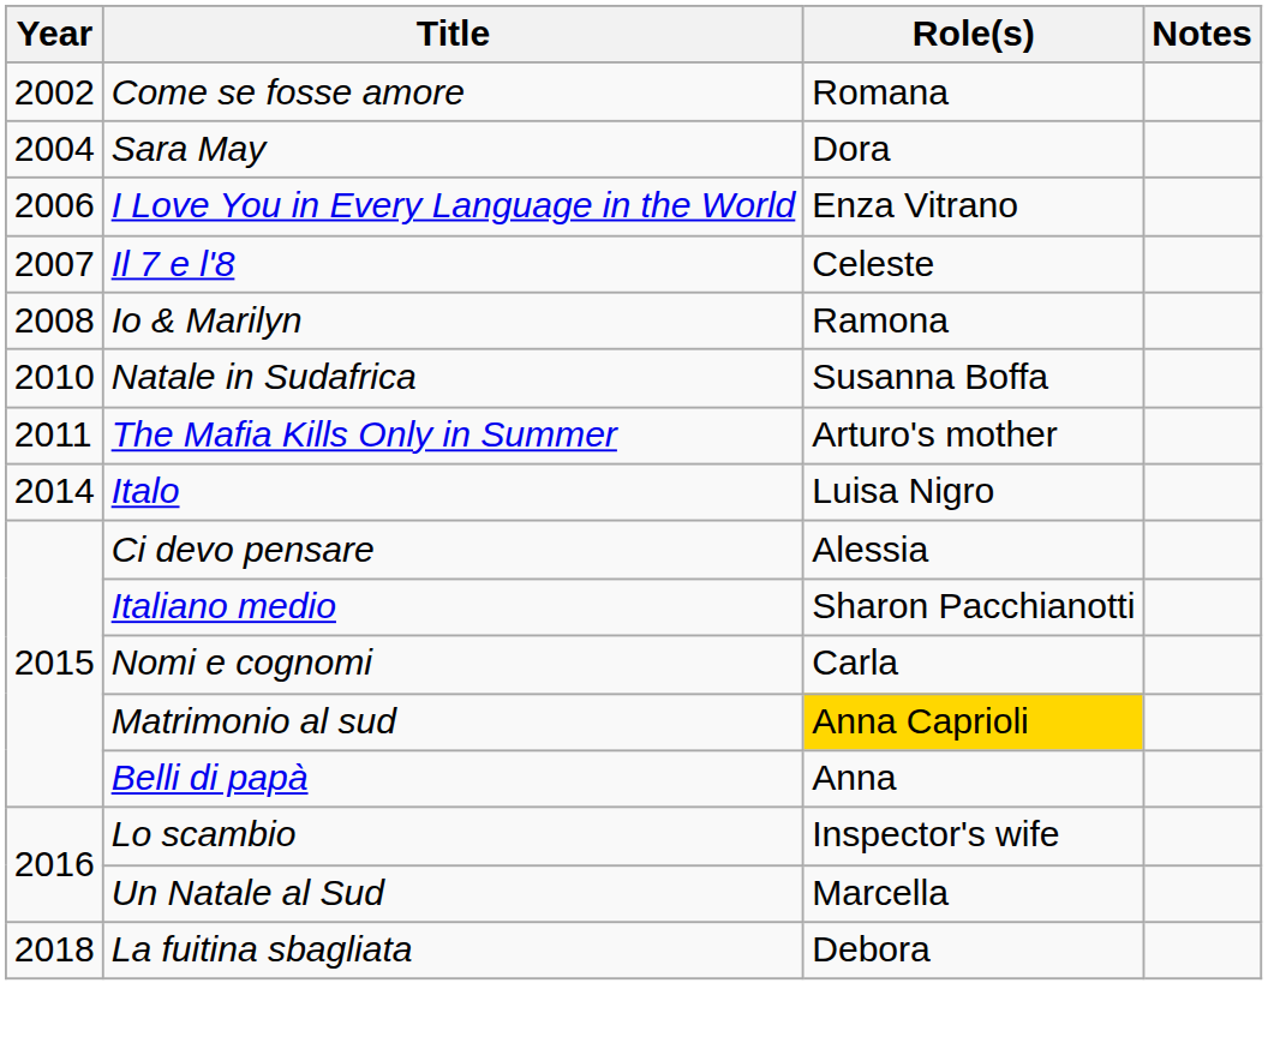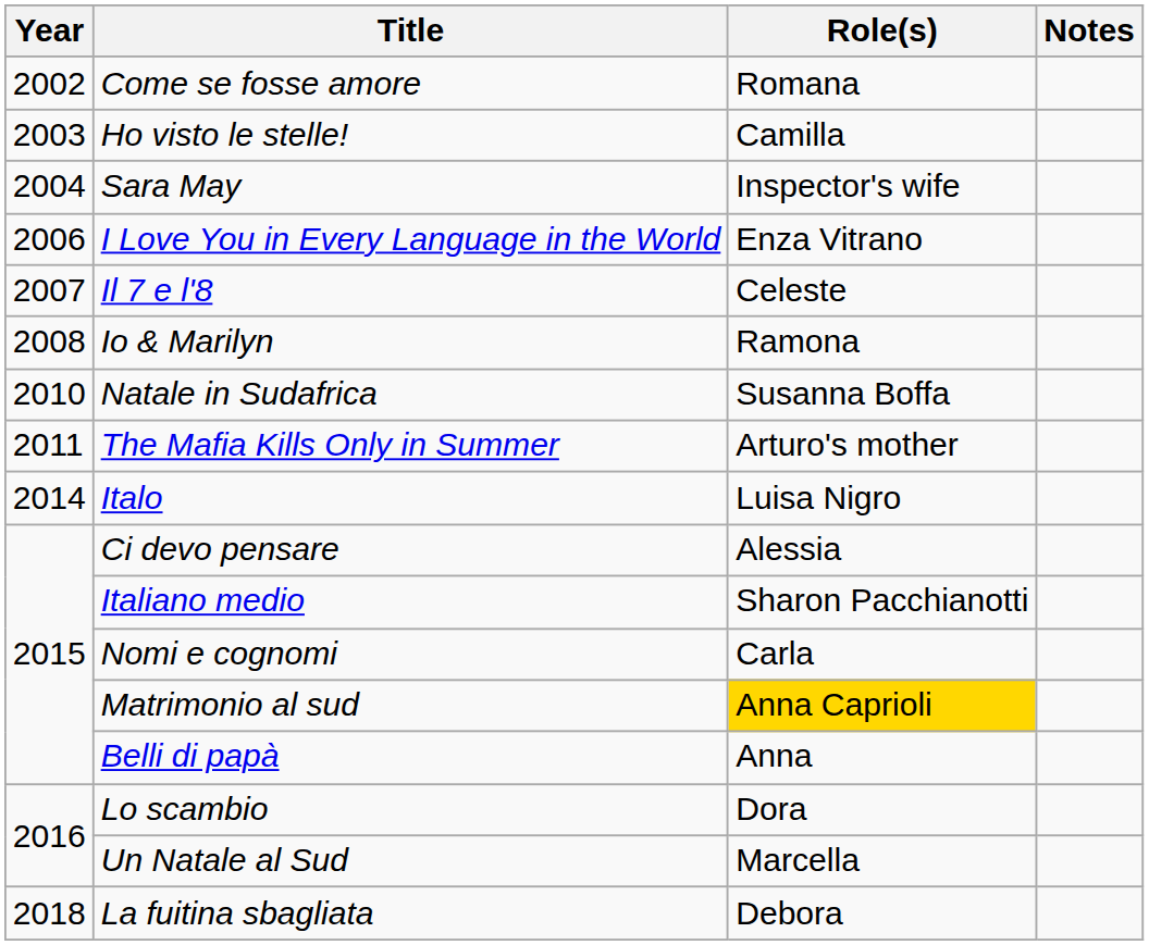+ row: 2003 | Ho visto le stelle! | Camilla
Sara May | Role(s): Dora -> Inspector's wife
Lo scambio | Role(s): Inspector's wife -> Dora
